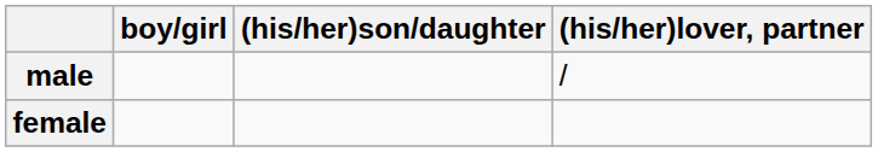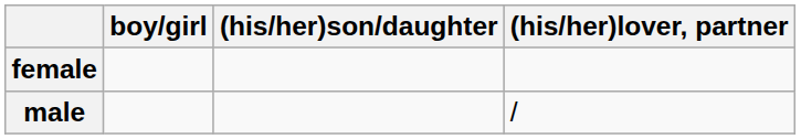rows swapped: male <-> female
